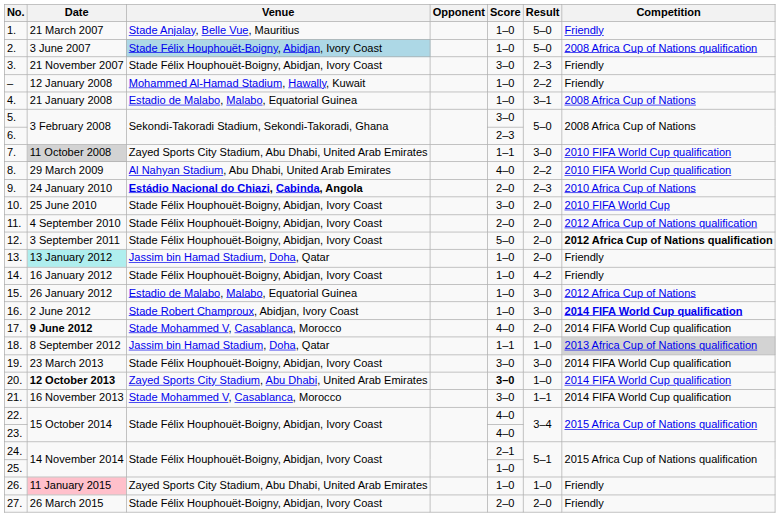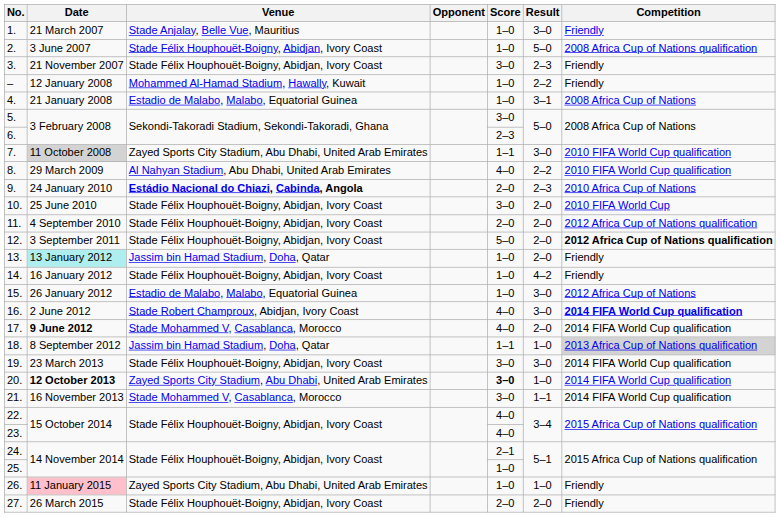1. | Result: 5–0 -> 3–0
2. | Venue: lightblue background -> no background
16. | Score: 1–0 -> 4–0
